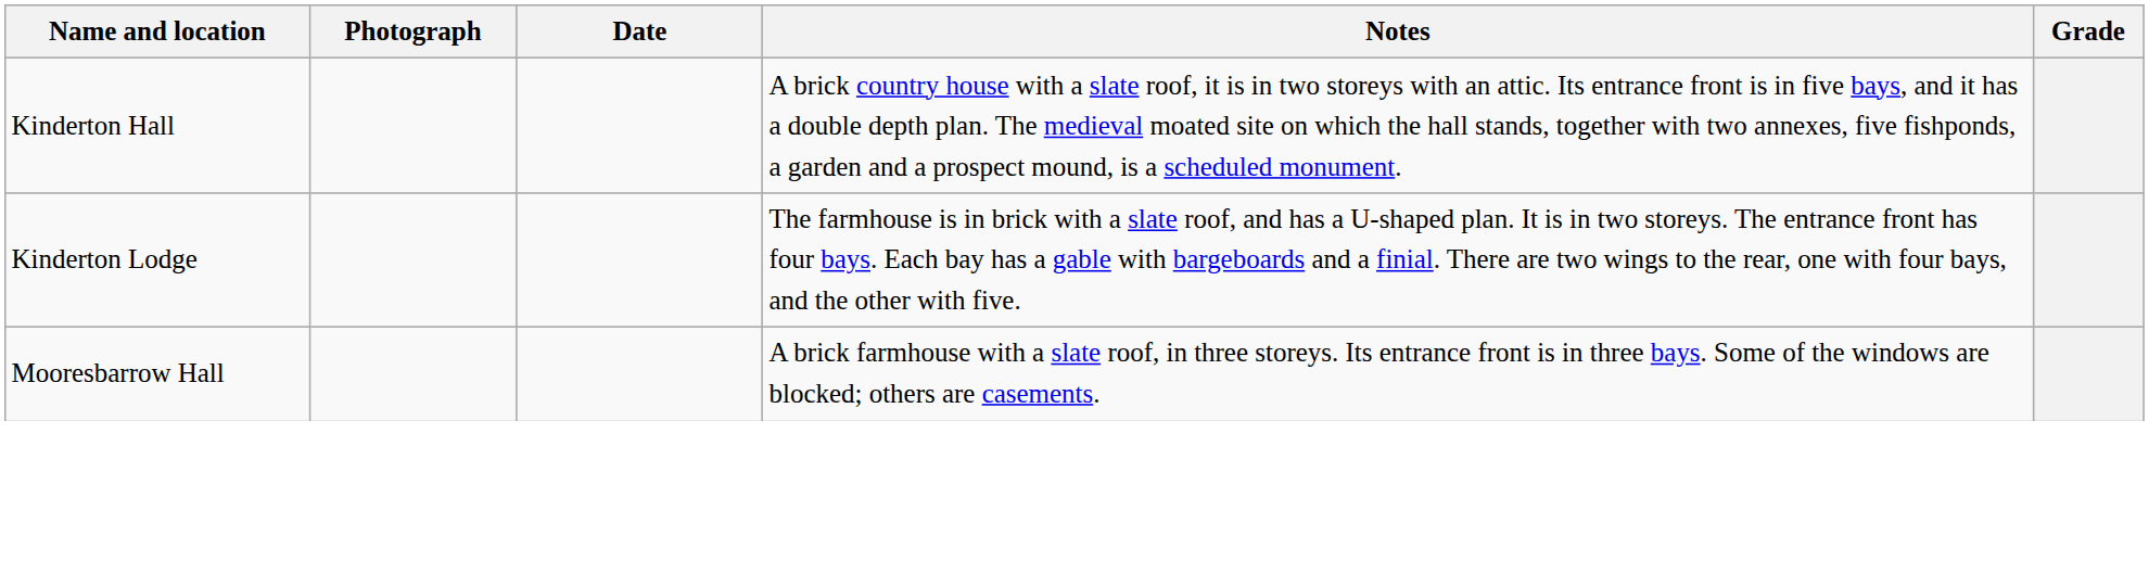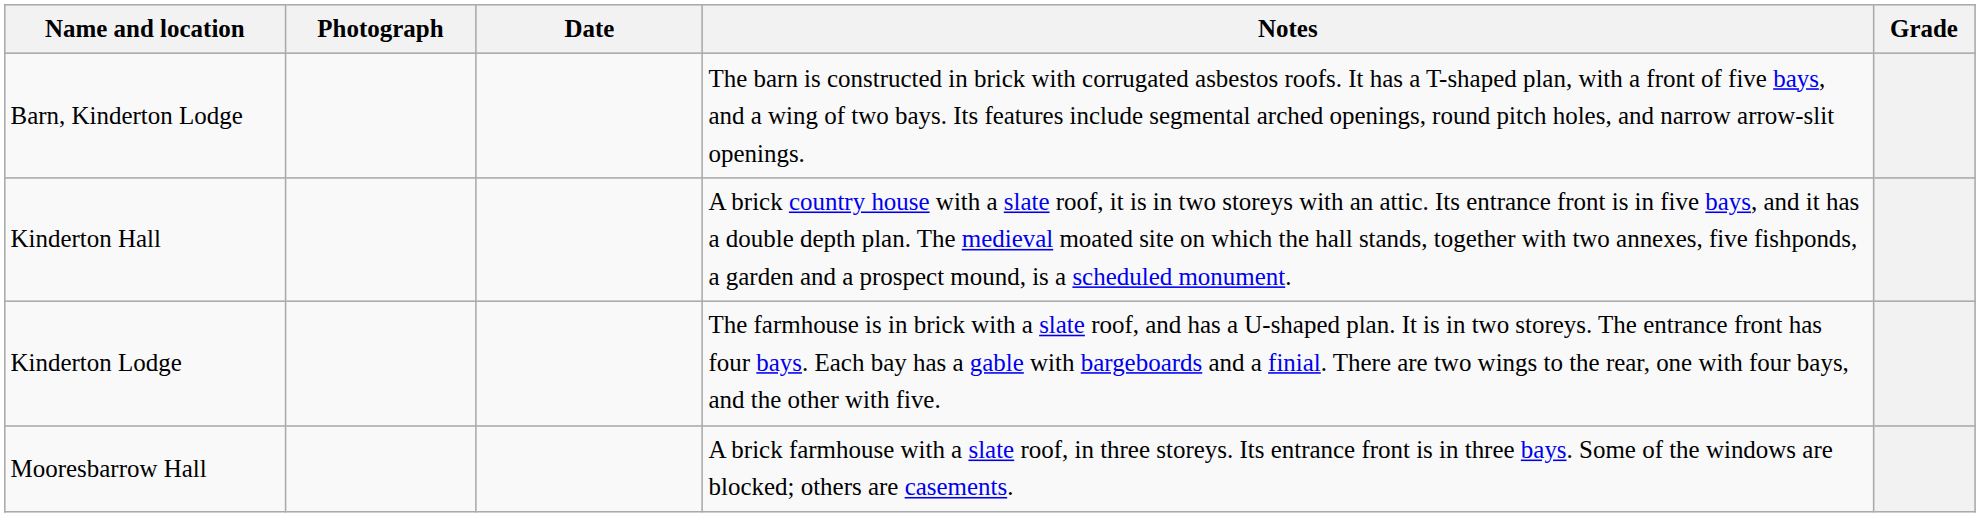+ row: Barn, Kinderton Lodge | The barn is constructed in brick with corrugated asbestos roofs. It has a T-shaped plan, with a front of five bays, and a wing of two bays. Its features include segmental arched openings, round pitch holes, and narrow arrow-slit openings.
